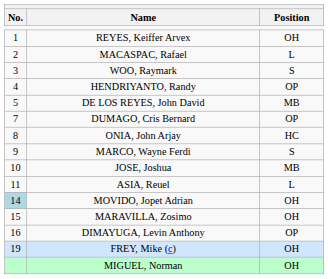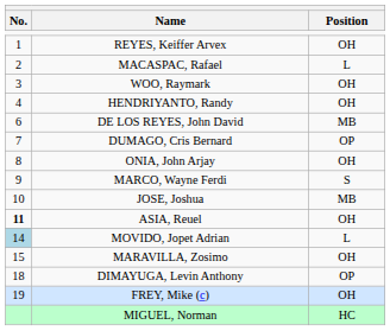WOO, Raymark | Position: S -> OH
HENDRIYANTO, Randy | Position: OP -> OH
DE LOS REYES, John David | No.: 5 -> 6
ONIA, John Arjay | Position: HC -> OH
ASIA, Reuel | No.: normal -> bold
ASIA, Reuel | Position: L -> OH
MOVIDO, Jopet Adrian | Position: OH -> L
DIMAYUGA, Levin Anthony | No.: 16 -> 18
MIGUEL, Norman | Position: OH -> HC
